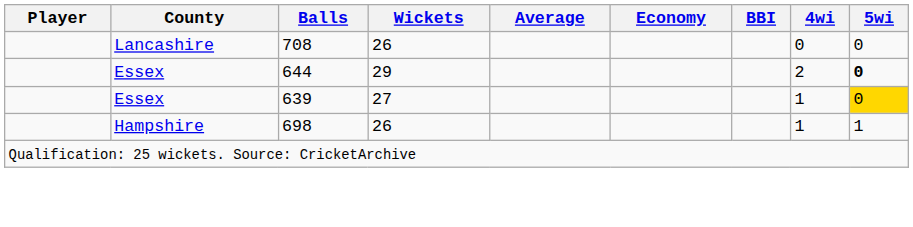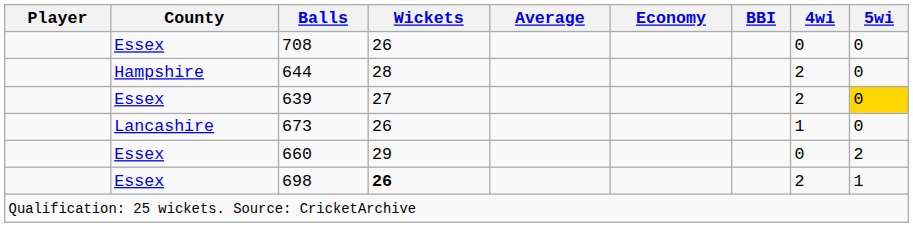708 | County: Lancashire -> Essex
644 | County: Essex -> Hampshire
644 | Wickets: 29 -> 28
644 | 5wi: bold -> normal
639 | 4wi: 1 -> 2
+ row: Lancashire | 673 | 26 | 1 | 0
+ row: Essex | 660 | 29 | 0 | 2
698 | County: Hampshire -> Essex
698 | Wickets: normal -> bold
698 | 4wi: 1 -> 2
